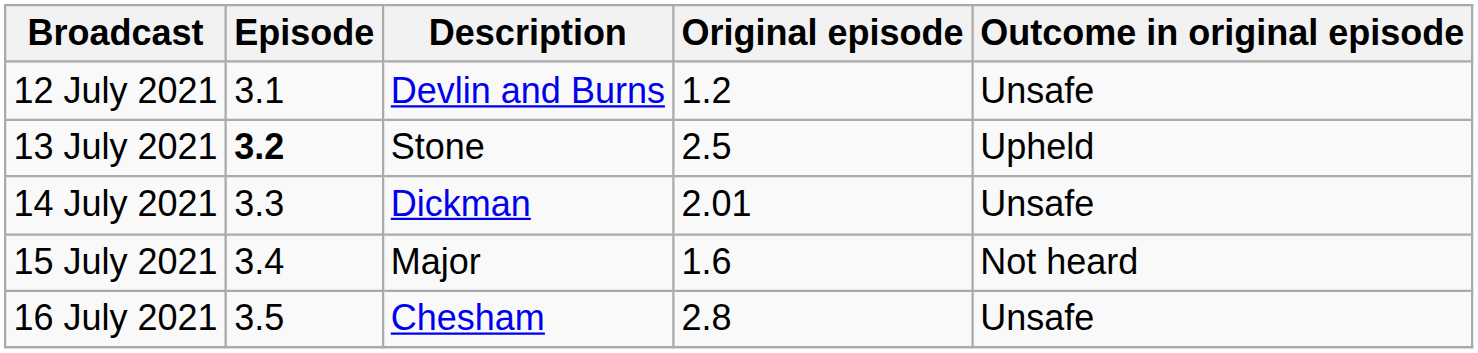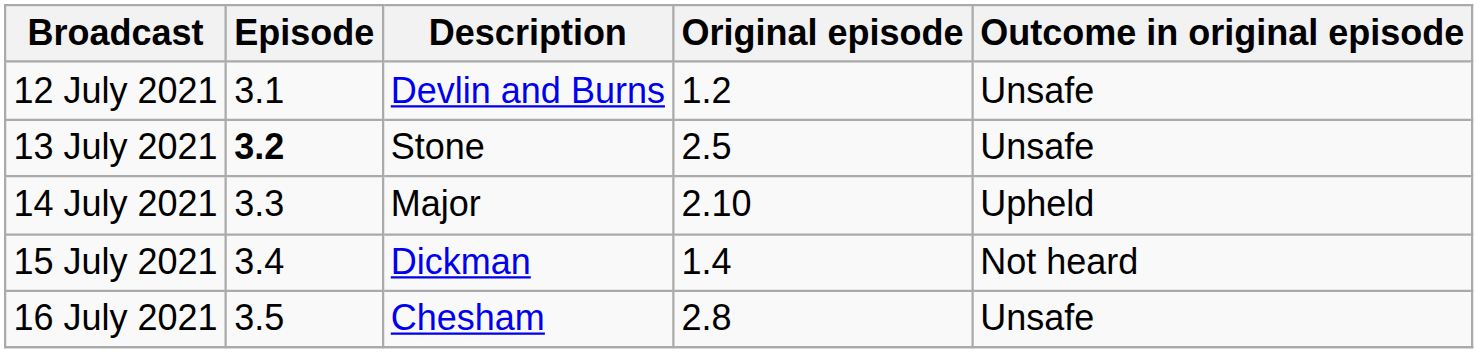13 July 2021 | Outcome in original episode: Upheld -> Unsafe
14 July 2021 | Description: Dickman -> Major
14 July 2021 | Original episode: 2.01 -> 2.10
14 July 2021 | Outcome in original episode: Unsafe -> Upheld
15 July 2021 | Description: Major -> Dickman
15 July 2021 | Original episode: 1.6 -> 1.4
